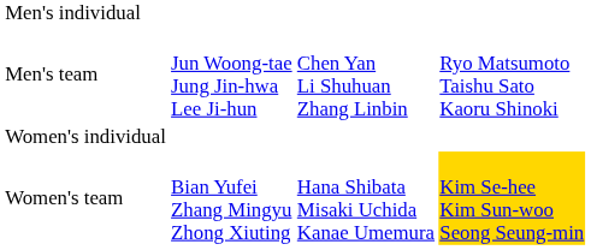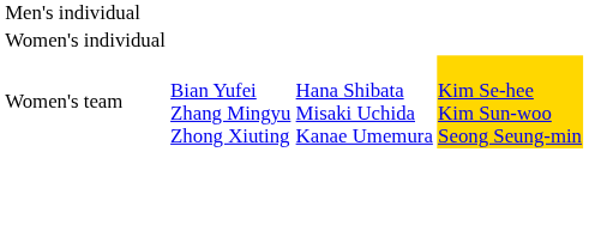- row: Men's team | Jun Woong-tae Jung Jin-hwa Lee Ji-hun | Chen Yan Li Shuhuan Zhang Linbin | Ryo Matsumoto Taishu Sato Kaoru Shinoki
